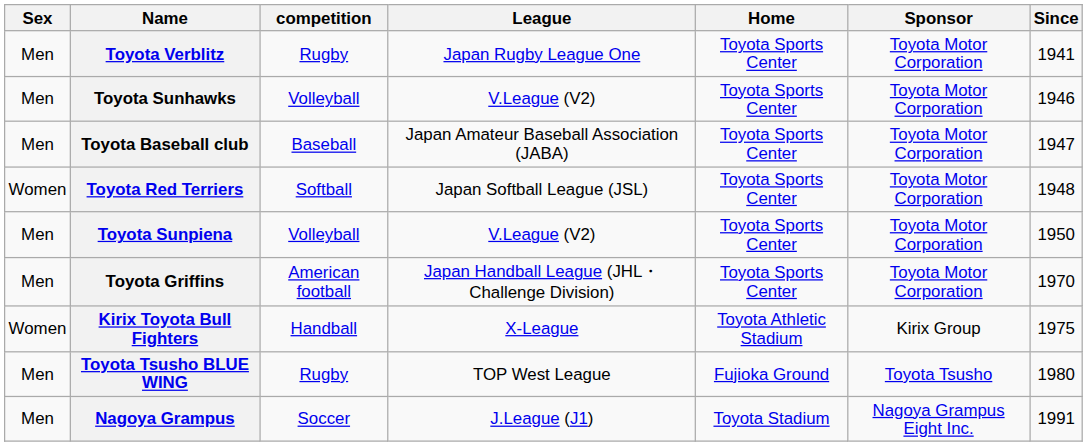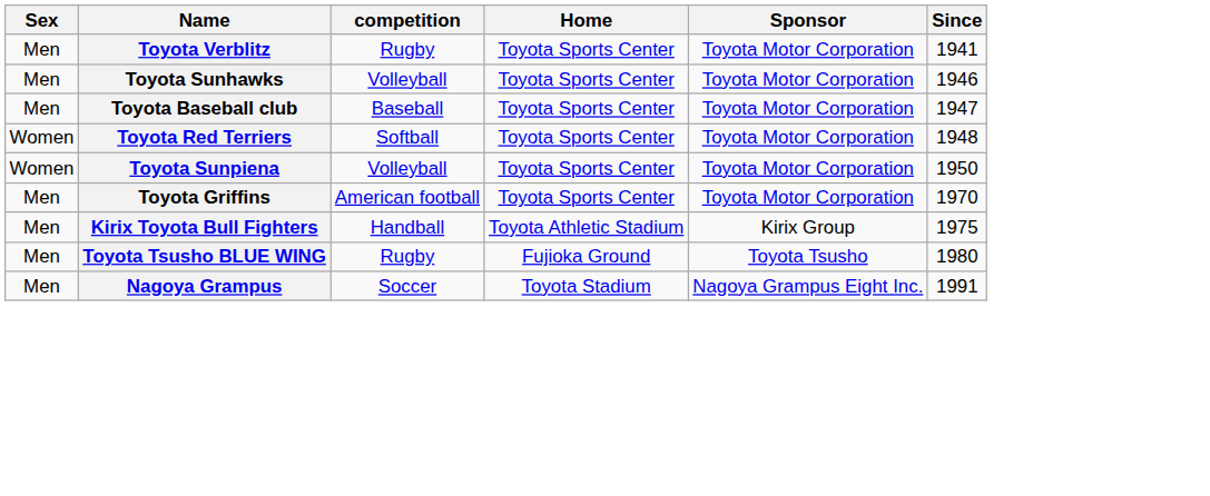- column: League | Japan Rugby League One | V.League (V2) | Japan Amateur Baseball Association (JABA) | Japan Softball League (JSL) | V.League (V2) | Japan Handball League (JHL・Challenge Division) | X-League | TOP West League | J.League (J1)
Toyota Sunpiena | Sex: Men -> Women
Kirix Toyota Bull Fighters | Sex: Women -> Men
